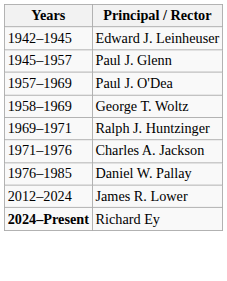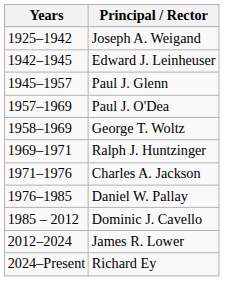+ row: 1925–1942 | Joseph A. Weigand
+ row: 1985 – 2012 | Dominic J. Cavello
Richard Ey | Years: bold -> normal
